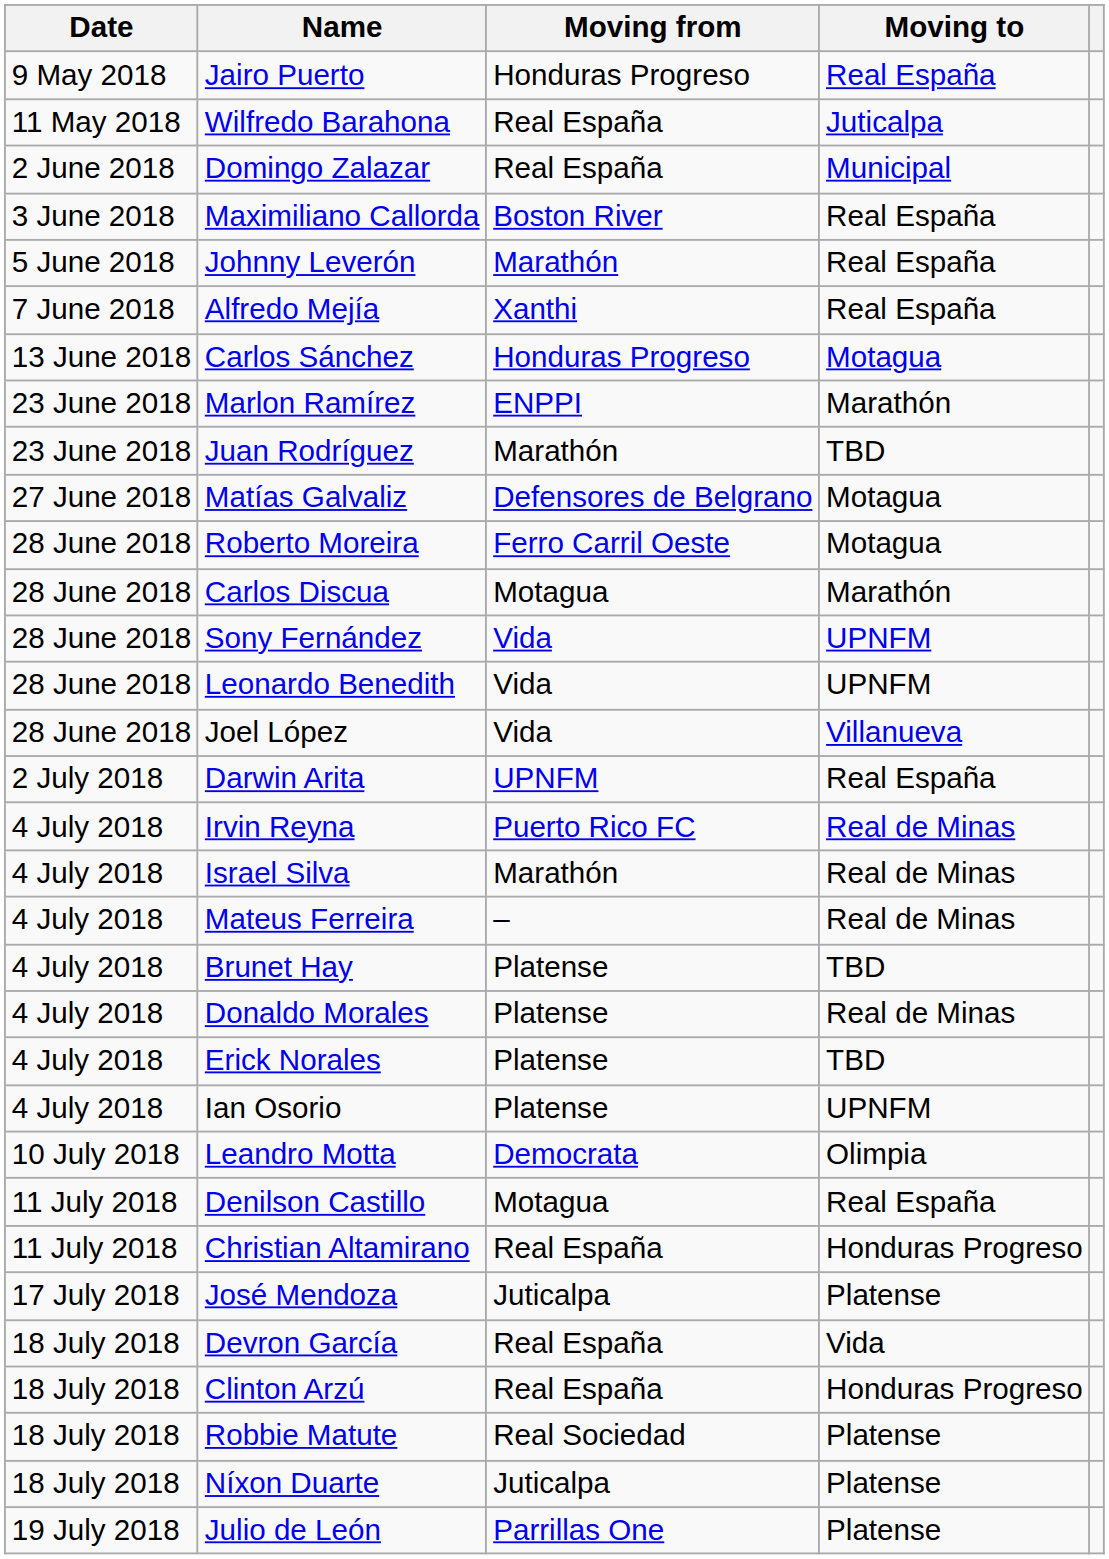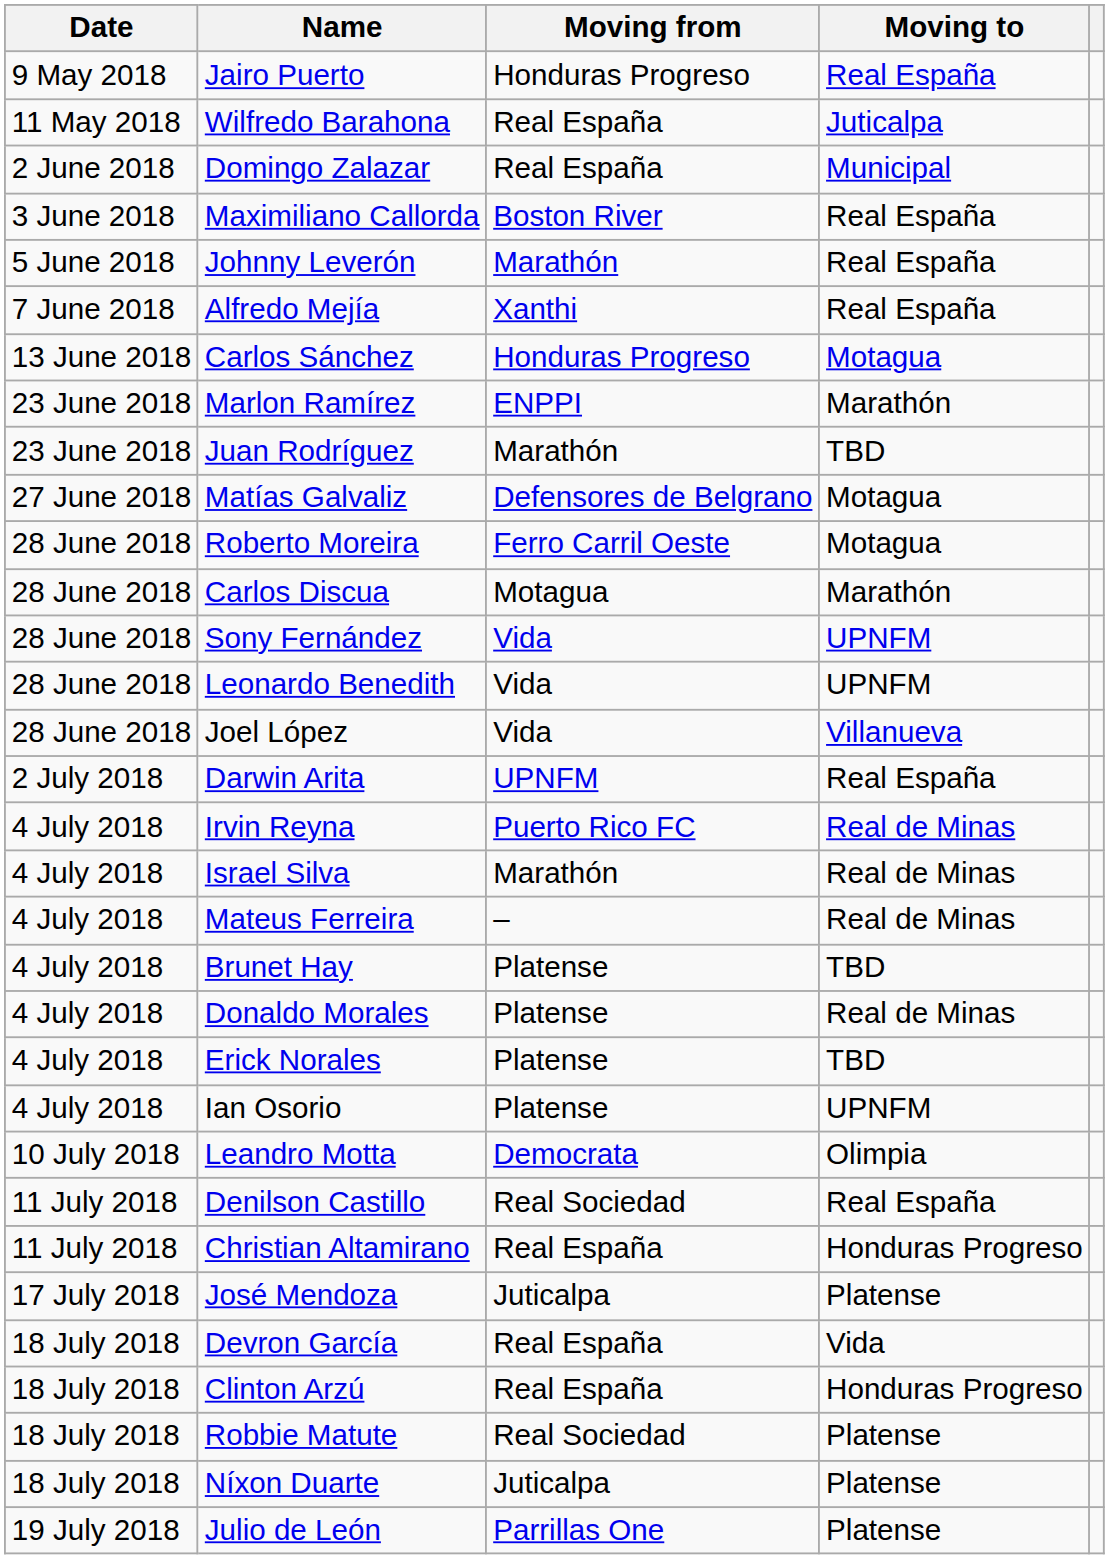Denilson Castillo | Moving from: Motagua -> Real Sociedad
